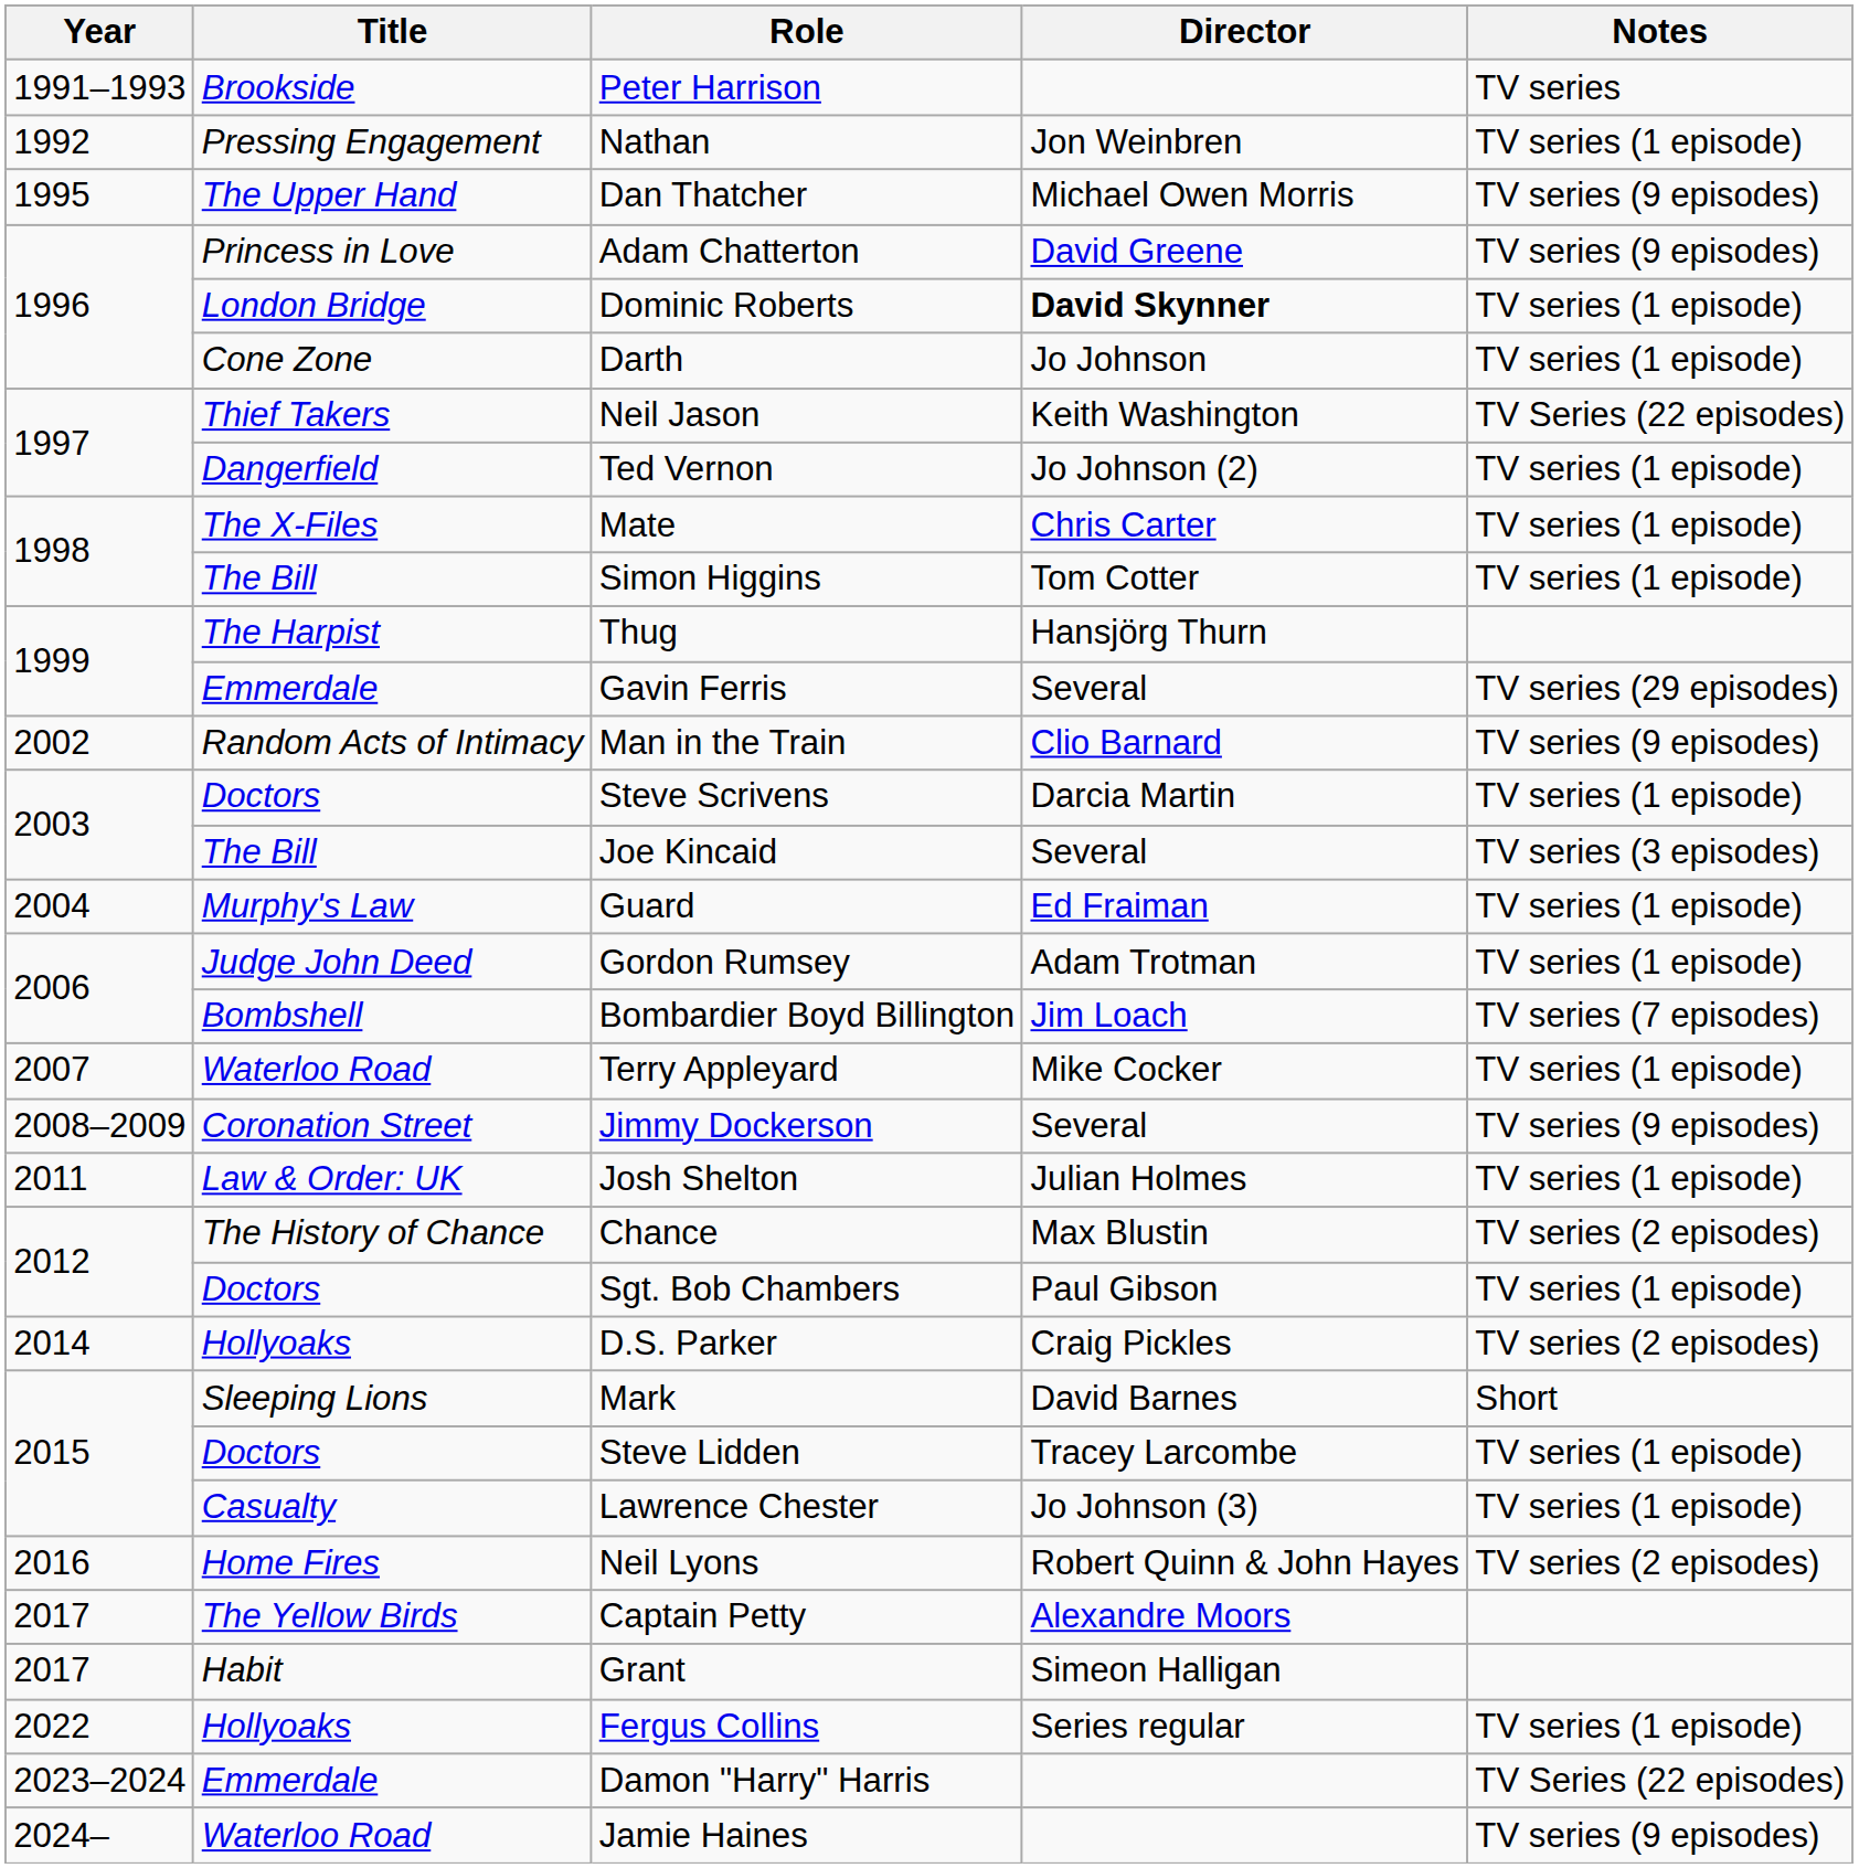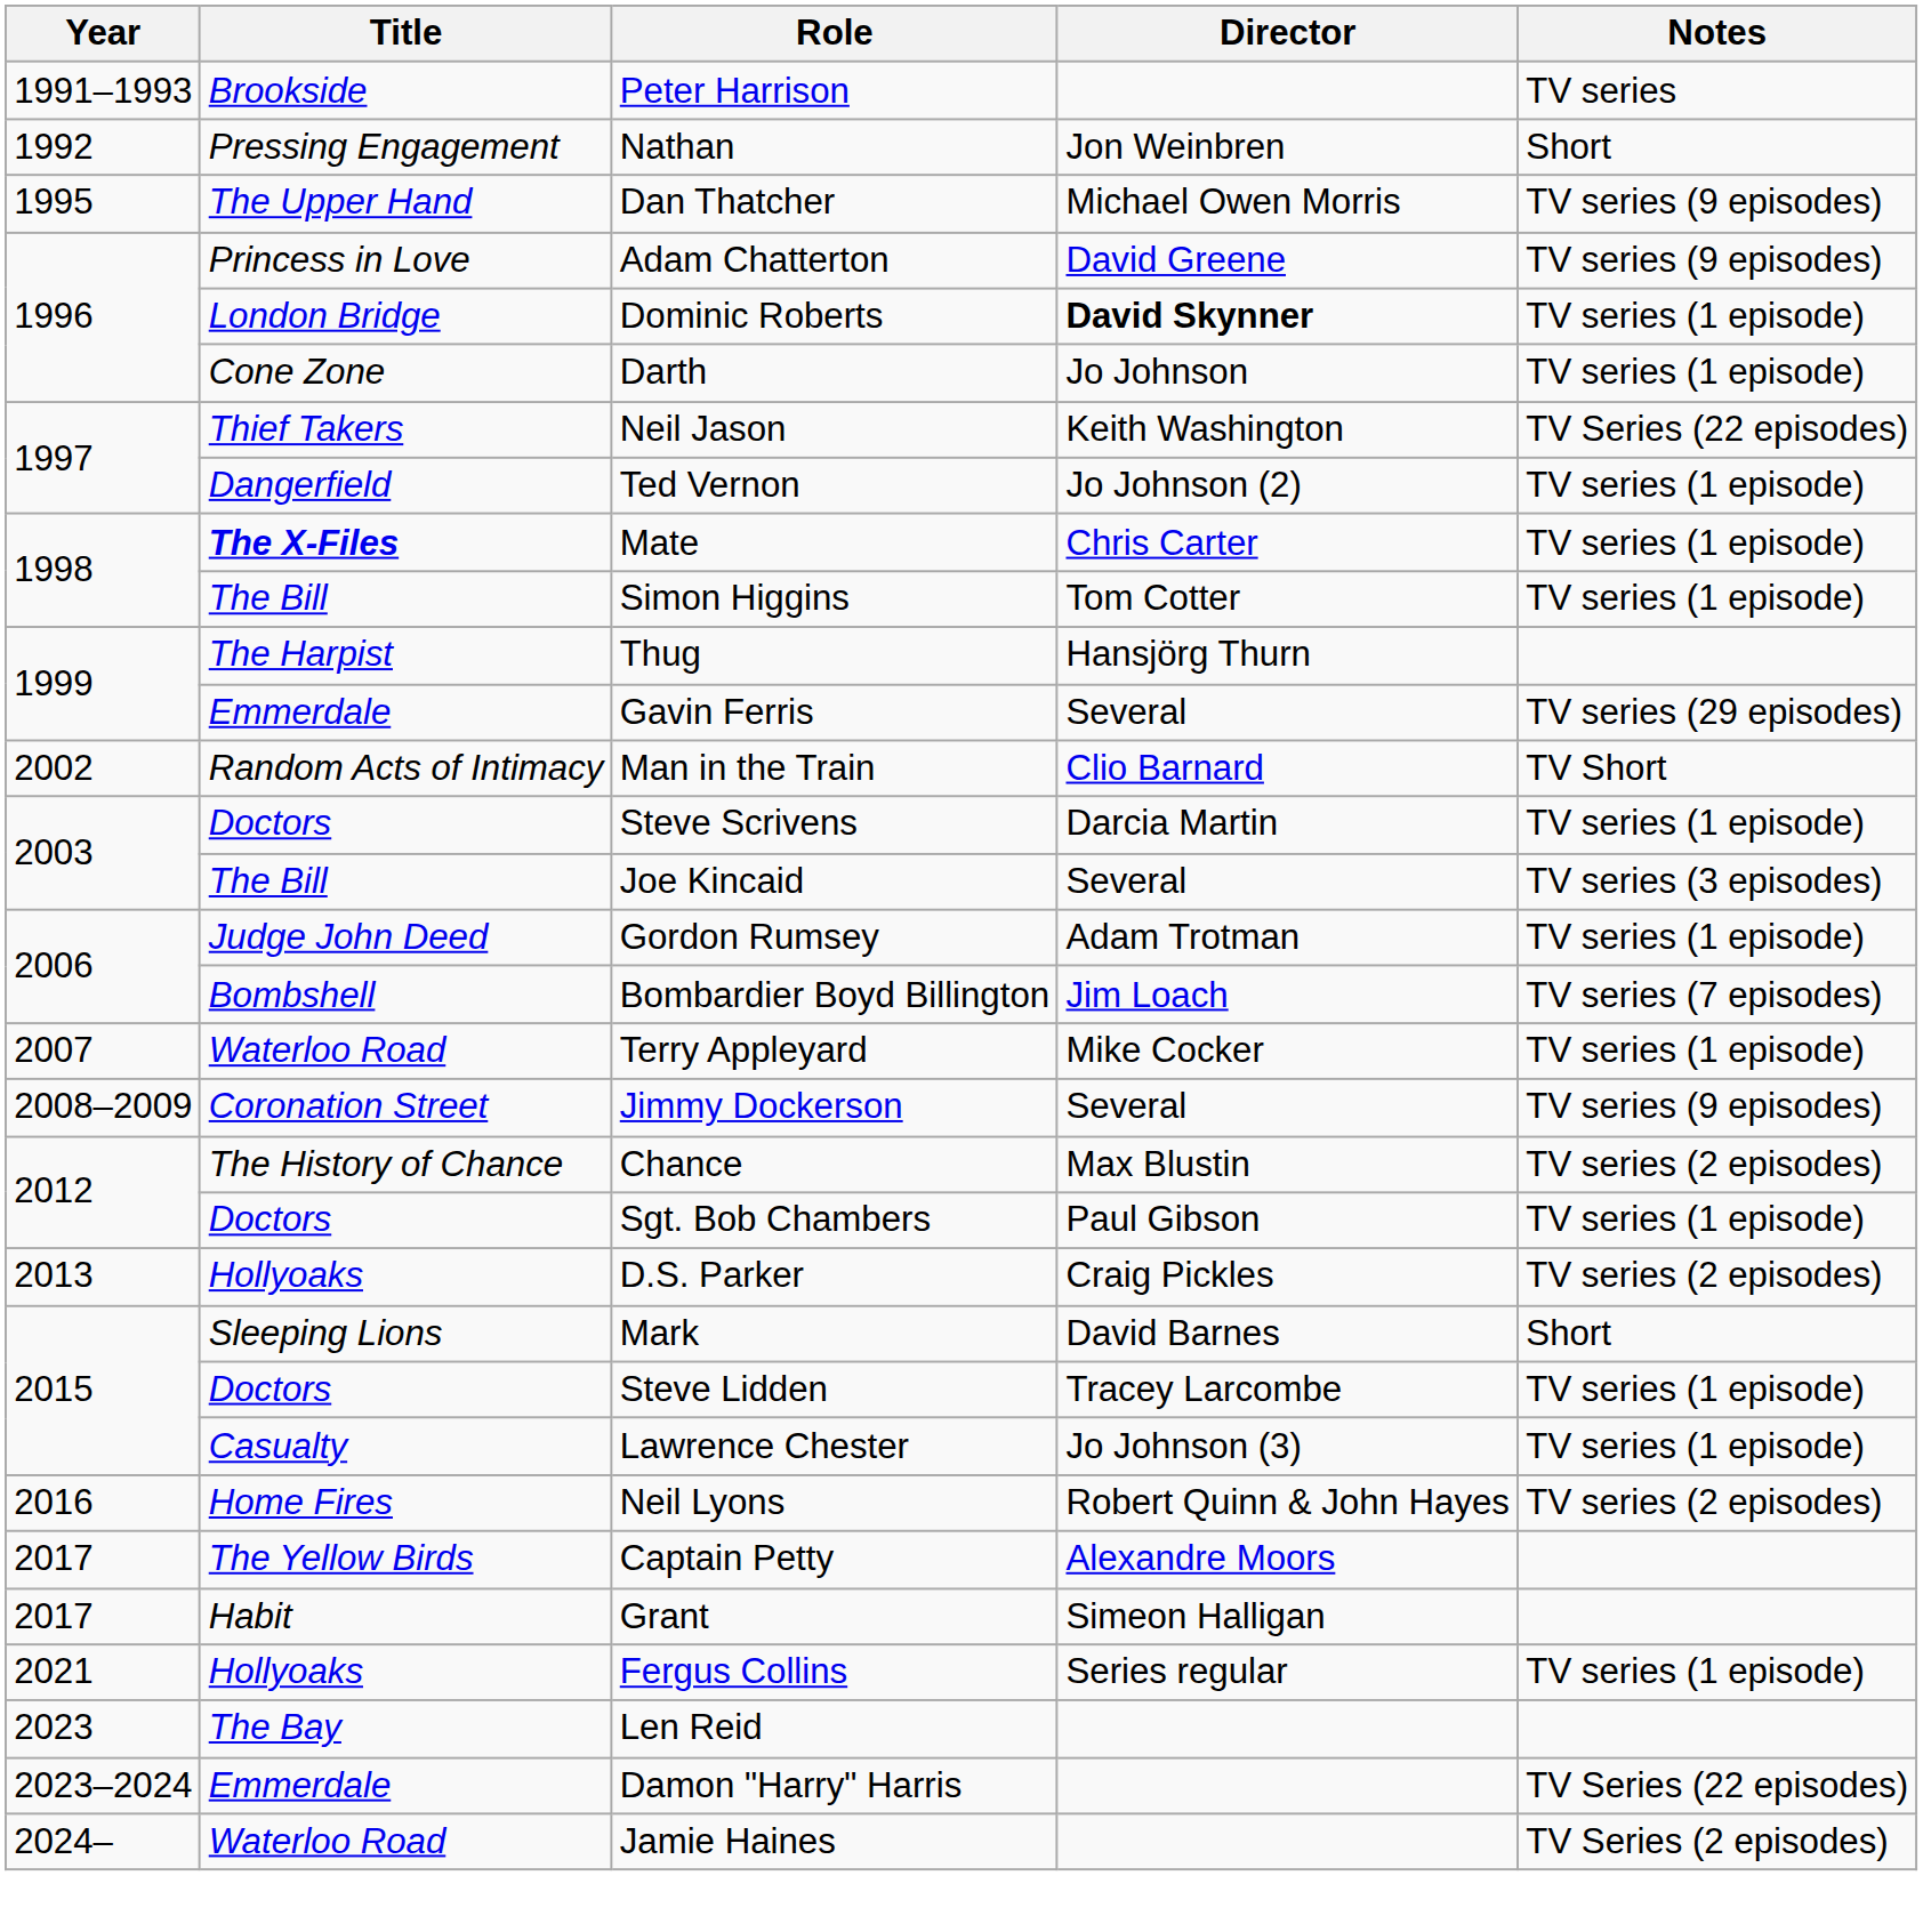Nathan | Notes: TV series (1 episode) -> Short
Mate | Title: normal -> bold
Man in the Train | Notes: TV series (9 episodes) -> TV Short
- row: 2004 | Murphy's Law | Guard | Ed Fraiman | TV series (1 episode)
- row: 2011 | Law & Order: UK | Josh Shelton | Julian Holmes | TV series (1 episode)
D.S. Parker | Year: 2014 -> 2013
Fergus Collins | Year: 2022 -> 2021
+ row: 2023 | The Bay | Len Reid
Jamie Haines | Notes: TV series (9 episodes) -> TV Series (2 episodes)
